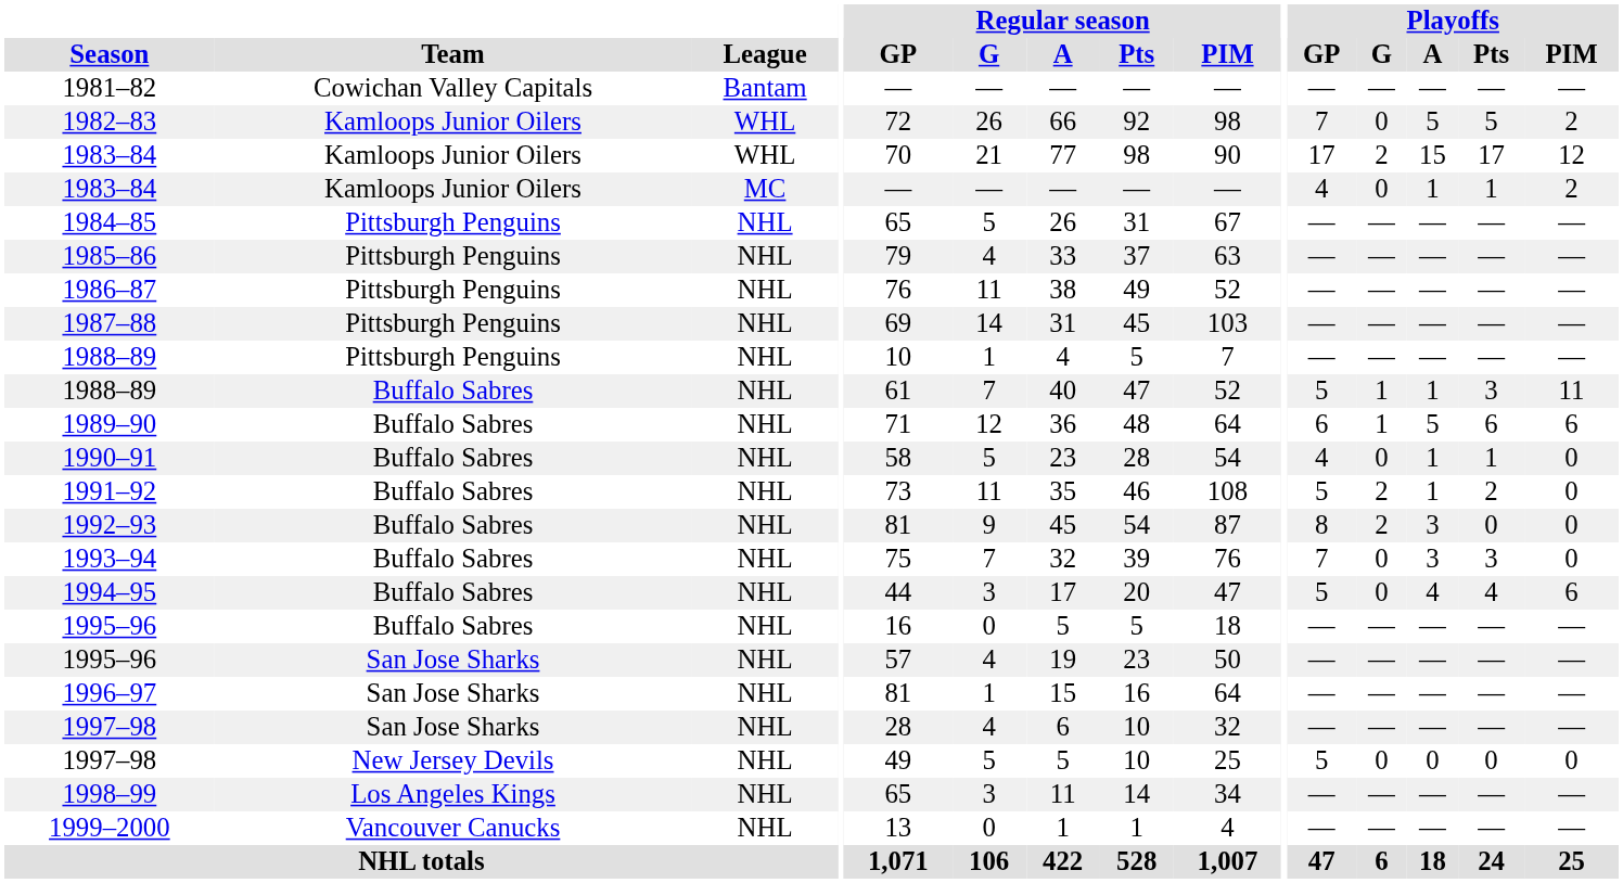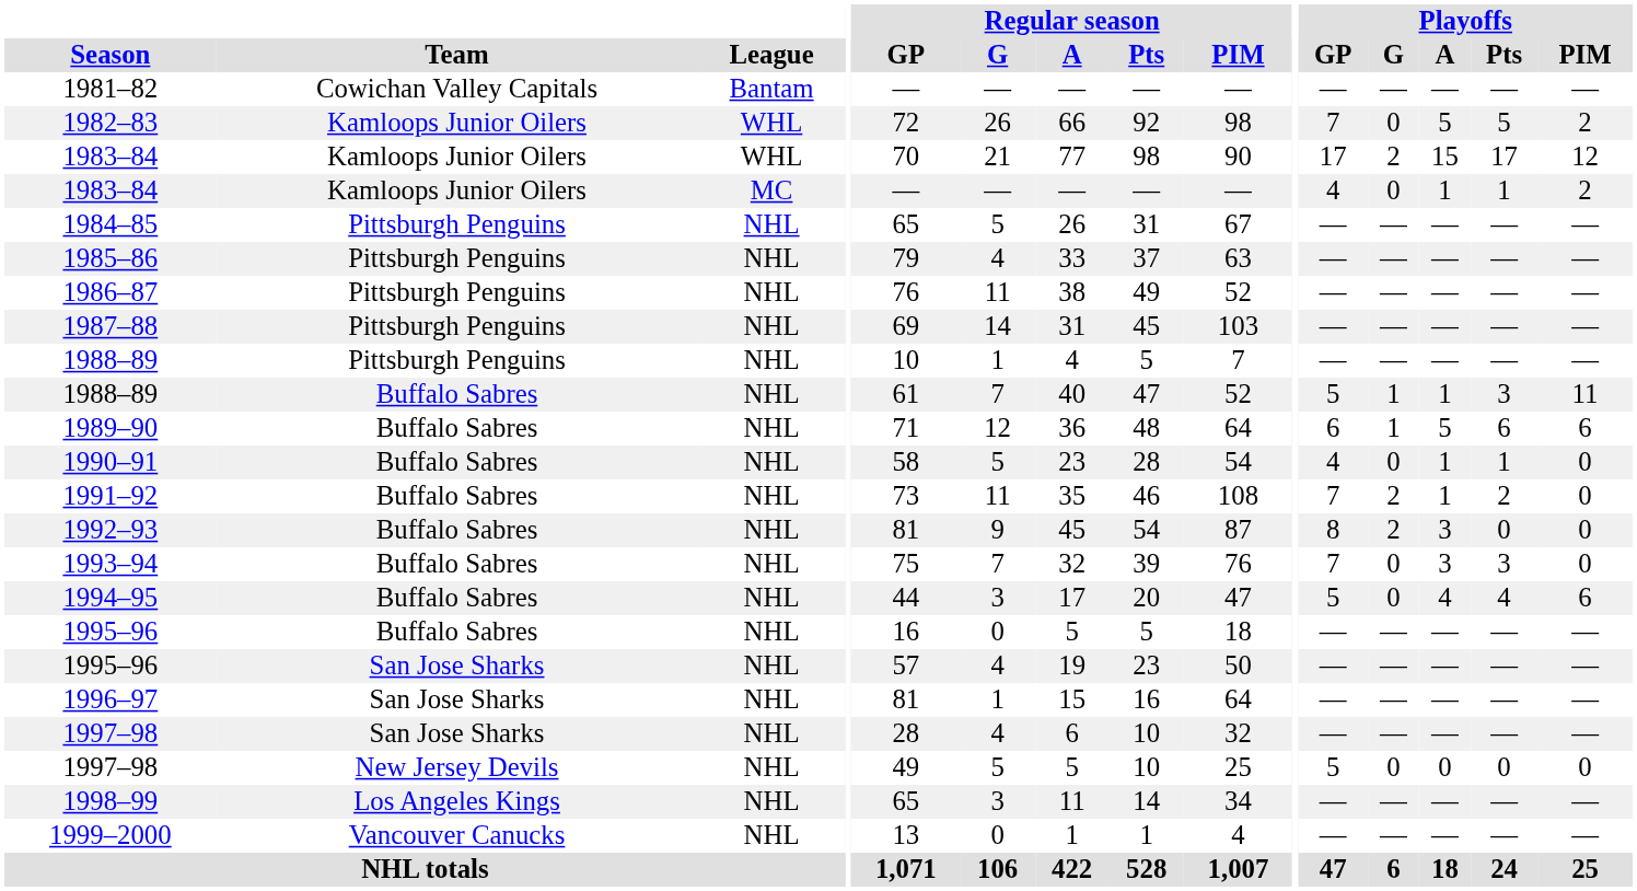1991–92 | Playoffs / GP: 5 -> 7
